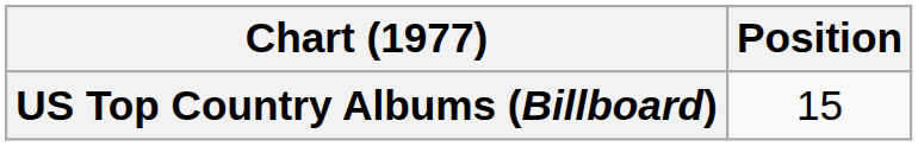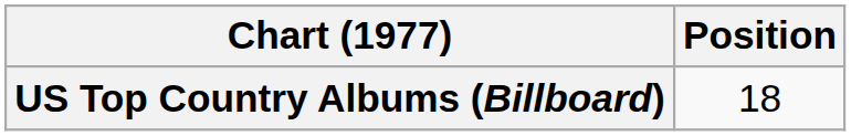US Top Country Albums (Billboard) | Position: 15 -> 18
